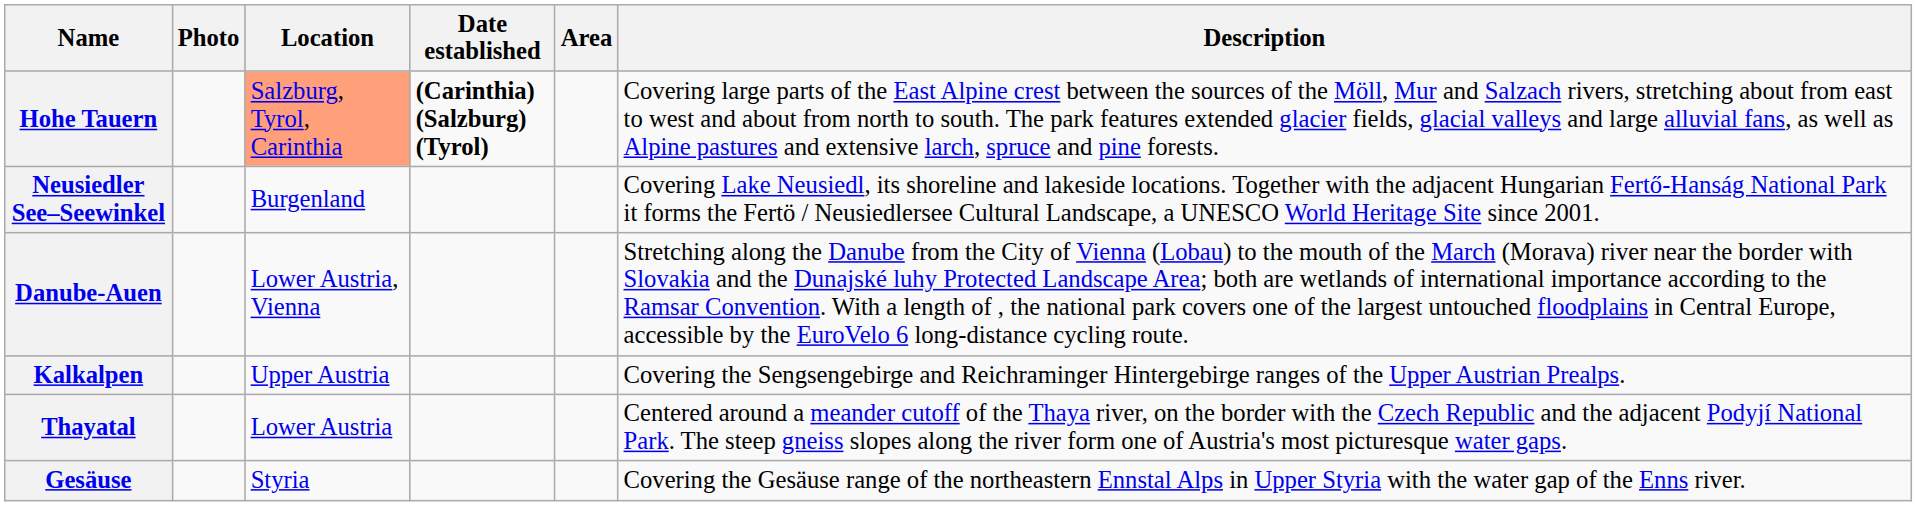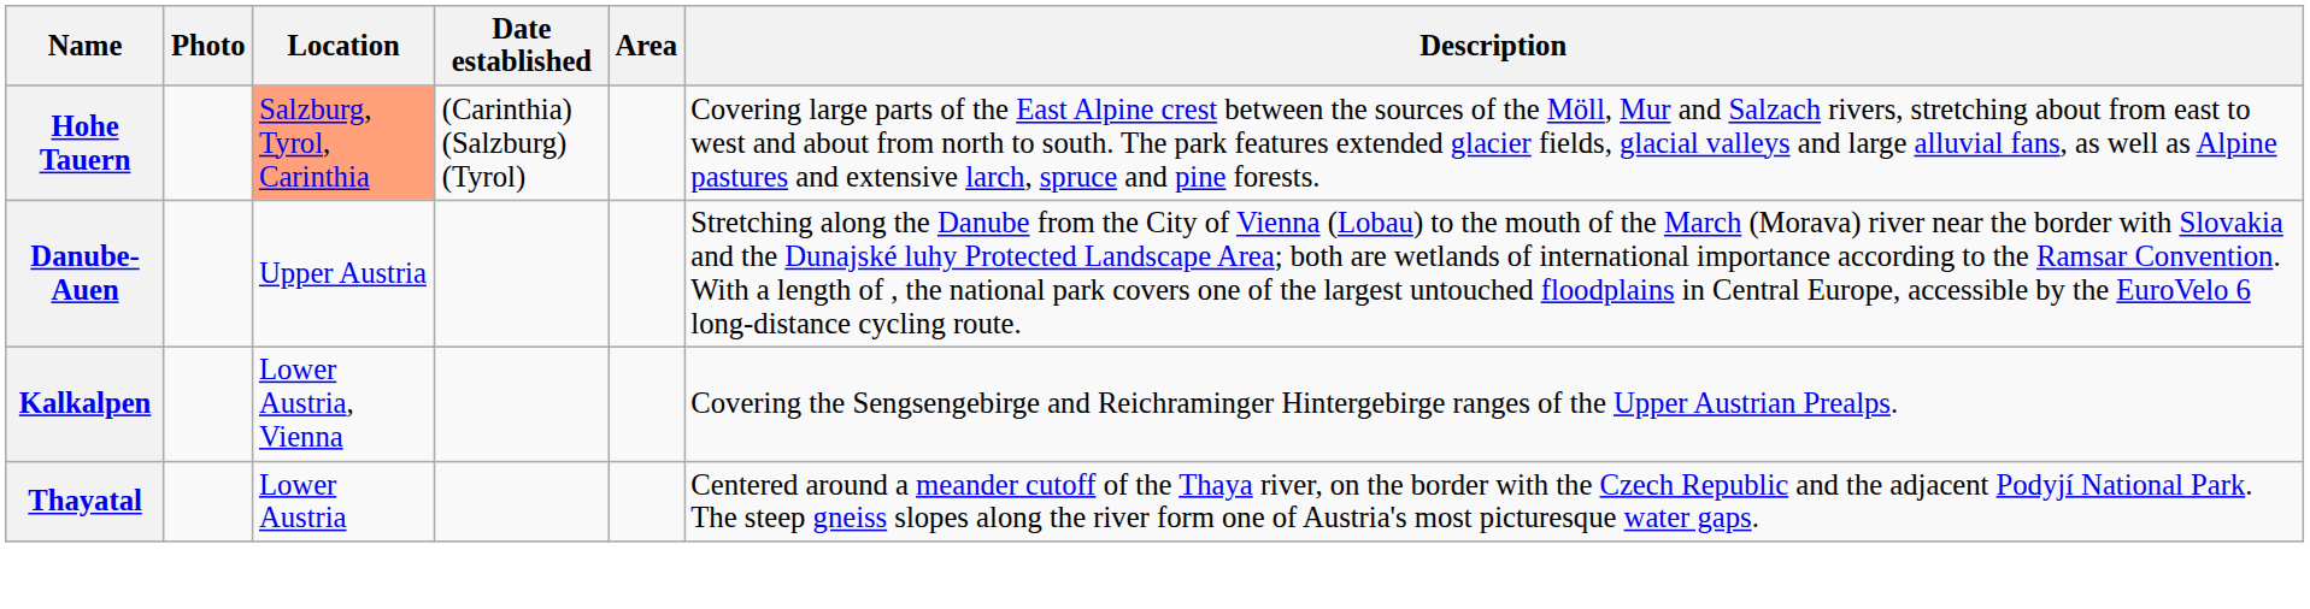Hohe Tauern | Date established: bold -> normal
- row: Neusiedler See–Seewinkel | Burgenland | Covering Lake Neusiedl, its shoreline and lakeside locations. Together with the adjacent Hungarian Fertő-Hanság National Park it forms the Fertö / Neusiedlersee Cultural Landscape, a UNESCO World Heritage Site since 2001.
Danube-Auen | Location: Lower Austria, Vienna -> Upper Austria
Kalkalpen | Location: Upper Austria -> Lower Austria, Vienna
- row: Gesäuse | Styria | Covering the Gesäuse range of the northeastern Ennstal Alps in Upper Styria with the water gap of the Enns river.
